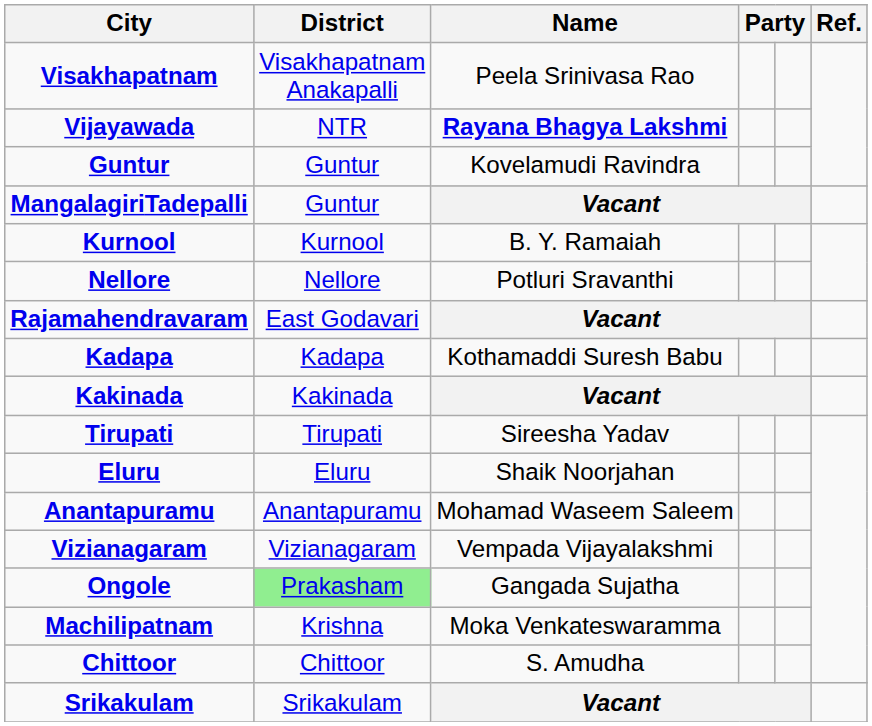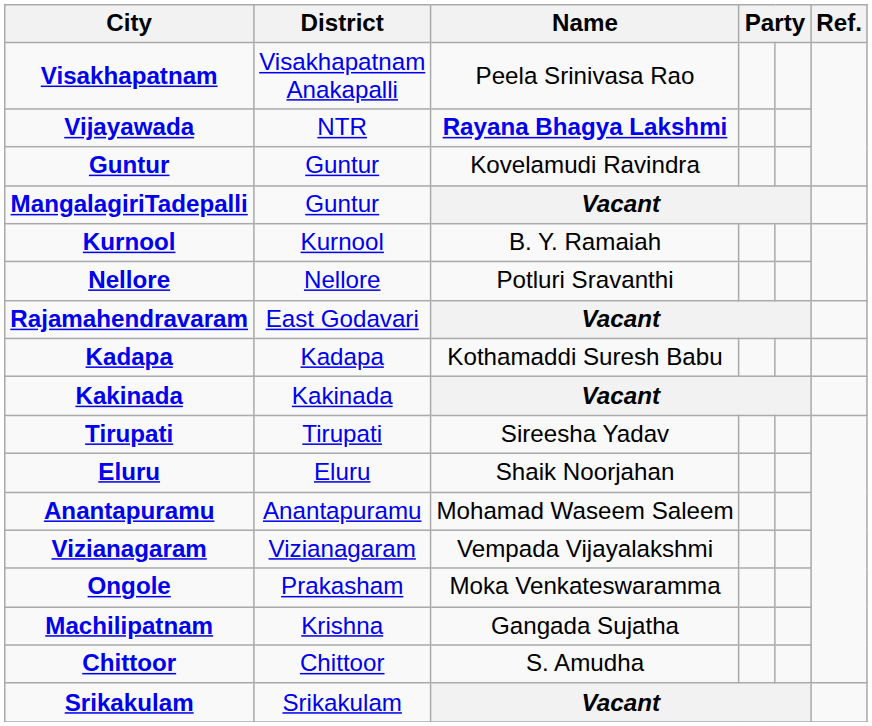Ongole | District: lightgreen background -> no background
Ongole | Name: Gangada Sujatha -> Moka Venkateswaramma
Machilipatnam | Name: Moka Venkateswaramma -> Gangada Sujatha
